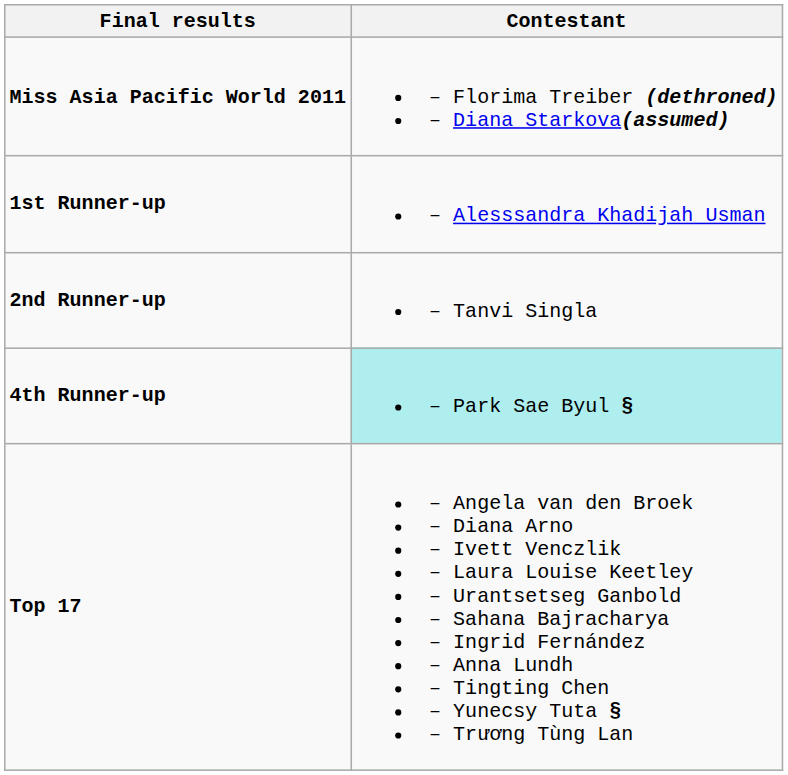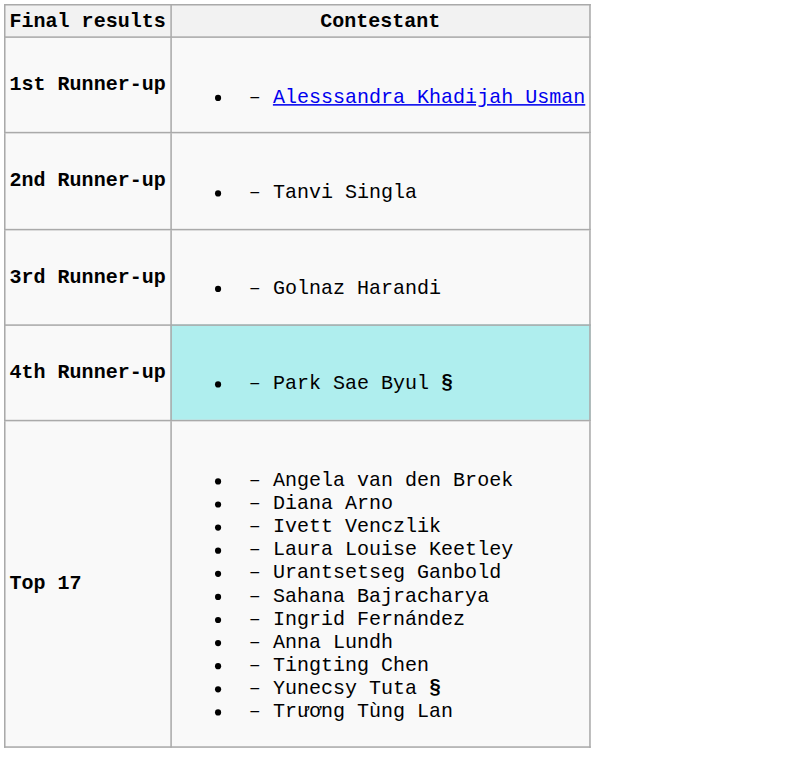- row: Miss Asia Pacific World 2011 | – Florima Treiber (dethroned) – Diana Starkova(assumed)
+ row: 3rd Runner-up | – Golnaz Harandi
